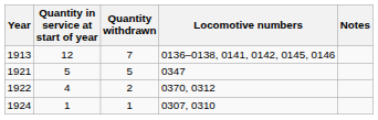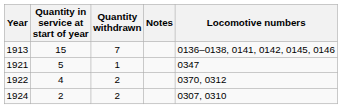columns swapped: Locomotive numbers <-> Notes
1913 | Quantity in service at start of year: 12 -> 15
1921 | Quantity withdrawn: 5 -> 1
1924 | Quantity in service at start of year: 1 -> 2
1924 | Quantity withdrawn: 1 -> 2
